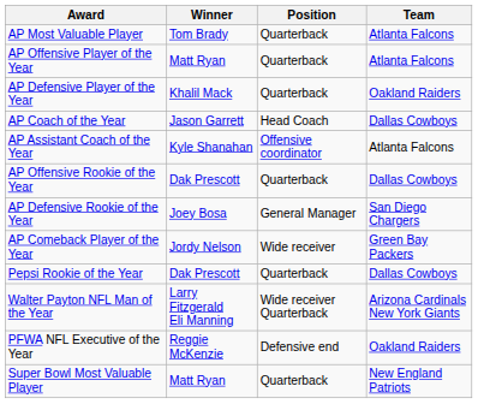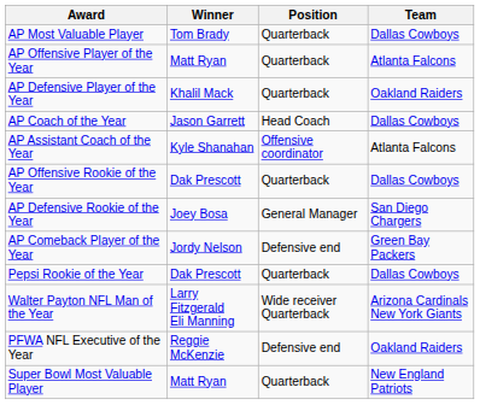AP Most Valuable Player | Team: Atlanta Falcons -> Dallas Cowboys
AP Comeback Player of the Year | Position: Wide receiver -> Defensive end
